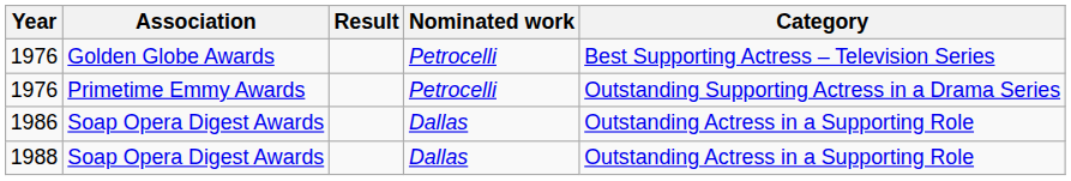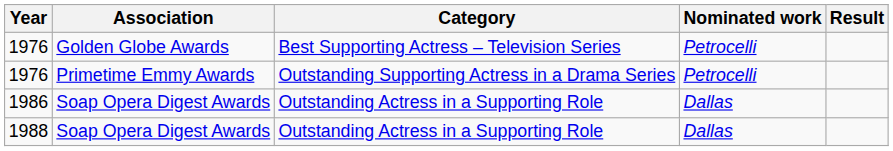columns swapped: Category <-> Result
